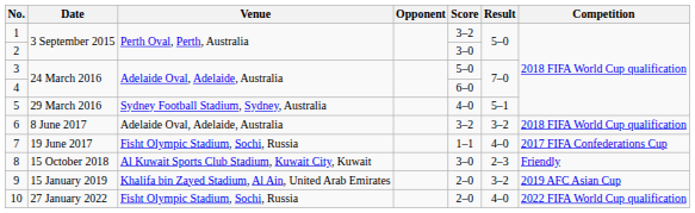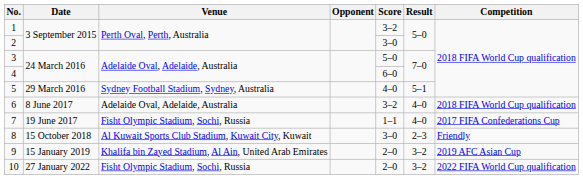6 | Result: 3–2 -> 4–0
10 | Result: 4–0 -> 3–2
